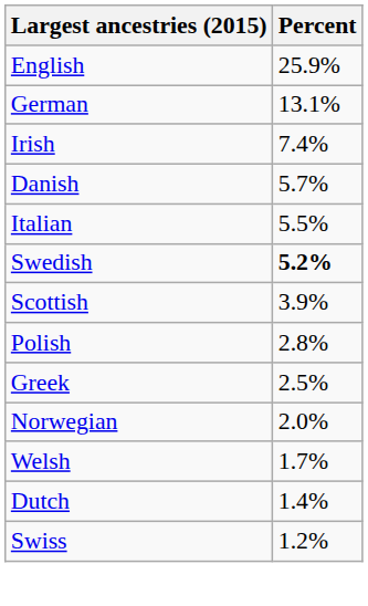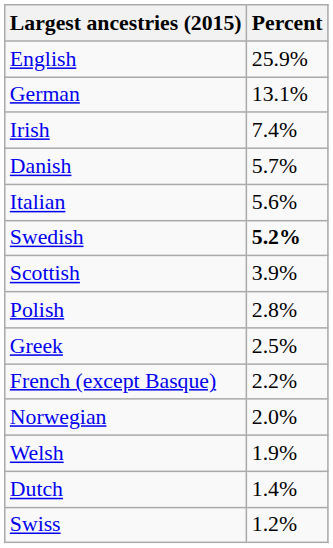Italian | Percent: 5.5% -> 5.6%
+ row: French (except Basque) | 2.2%
Welsh | Percent: 1.7% -> 1.9%
